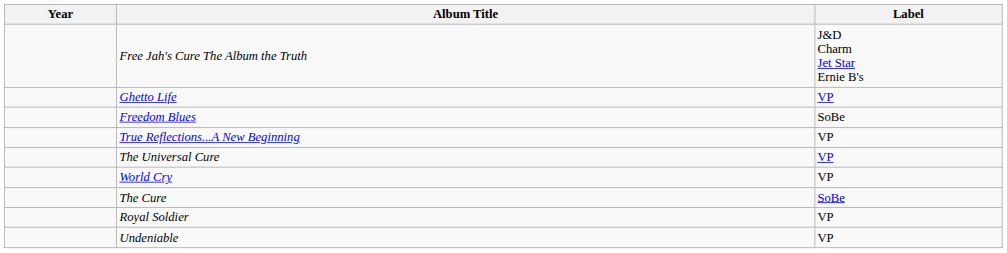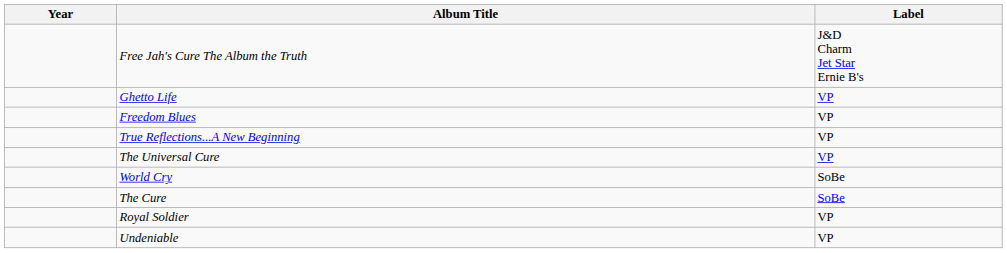Freedom Blues | Label: SoBe -> VP
World Cry | Label: VP -> SoBe
